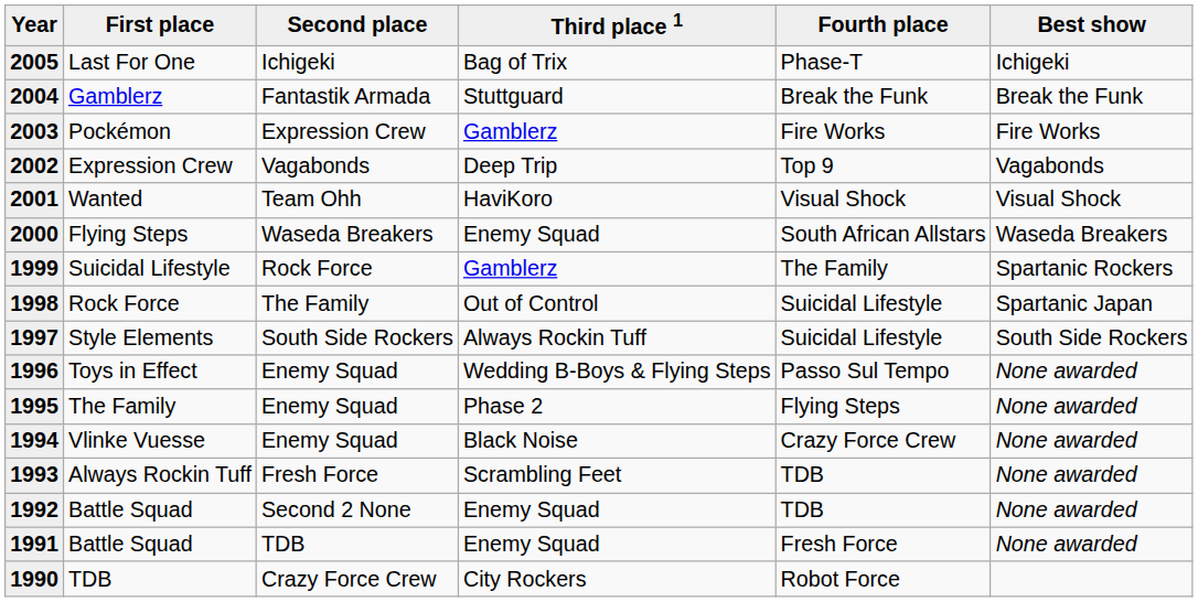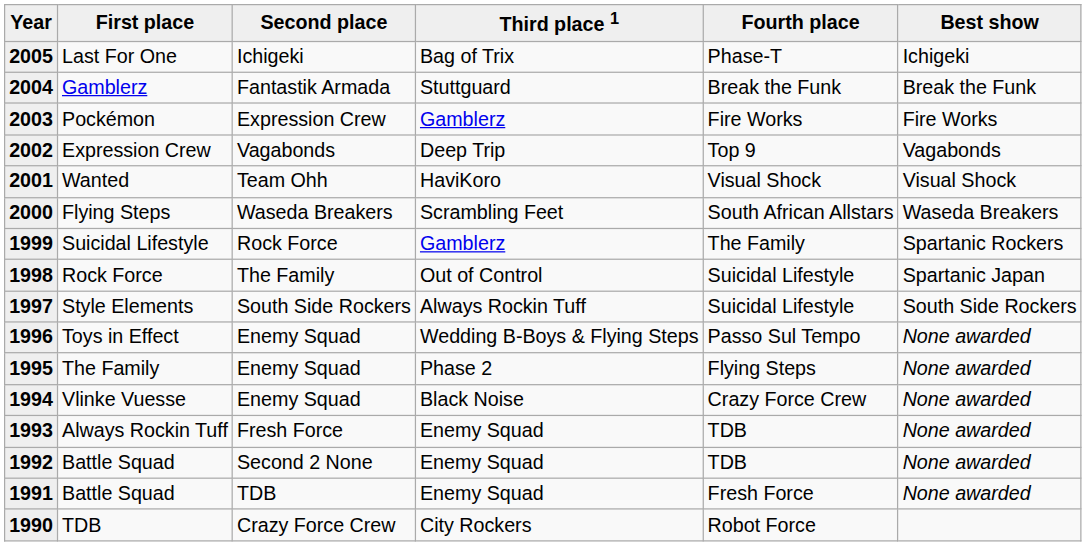2000 | Third place 1: Enemy Squad -> Scrambling Feet
1993 | Third place 1: Scrambling Feet -> Enemy Squad
